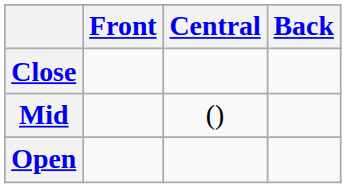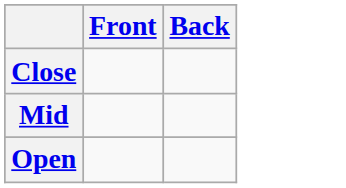- column: Central | ()
